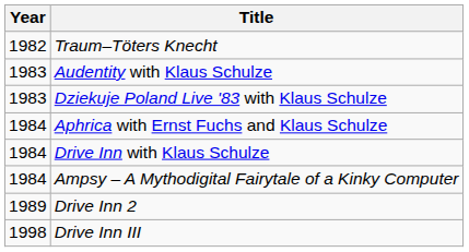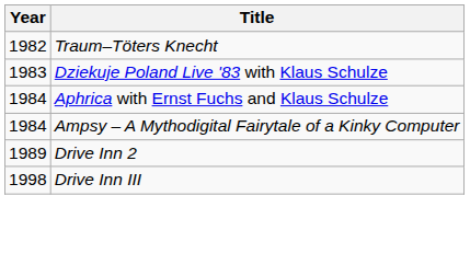- row: 1983 | Audentity with Klaus Schulze
- row: 1984 | Drive Inn with Klaus Schulze
